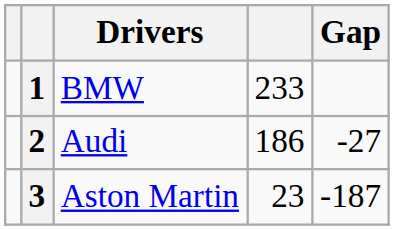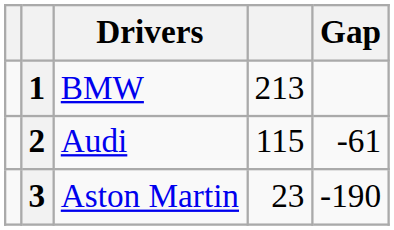1 | column 4: 233 -> 213
2 | column 4: 186 -> 115
2 | Gap: -27 -> -61
3 | Gap: -187 -> -190
